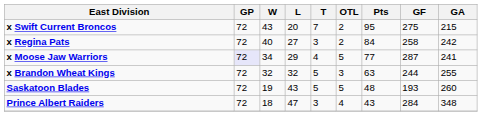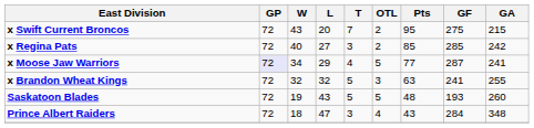x Regina Pats | Pts: 84 -> 85
x Regina Pats | GF: 258 -> 285
x Brandon Wheat Kings | GF: 244 -> 241
